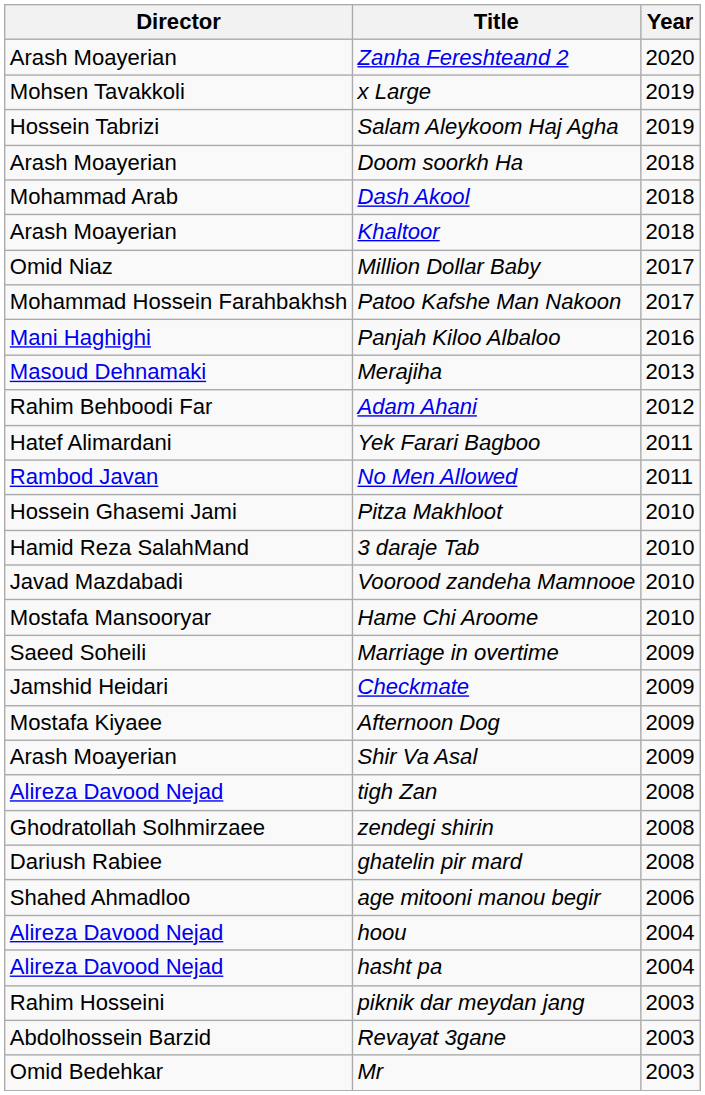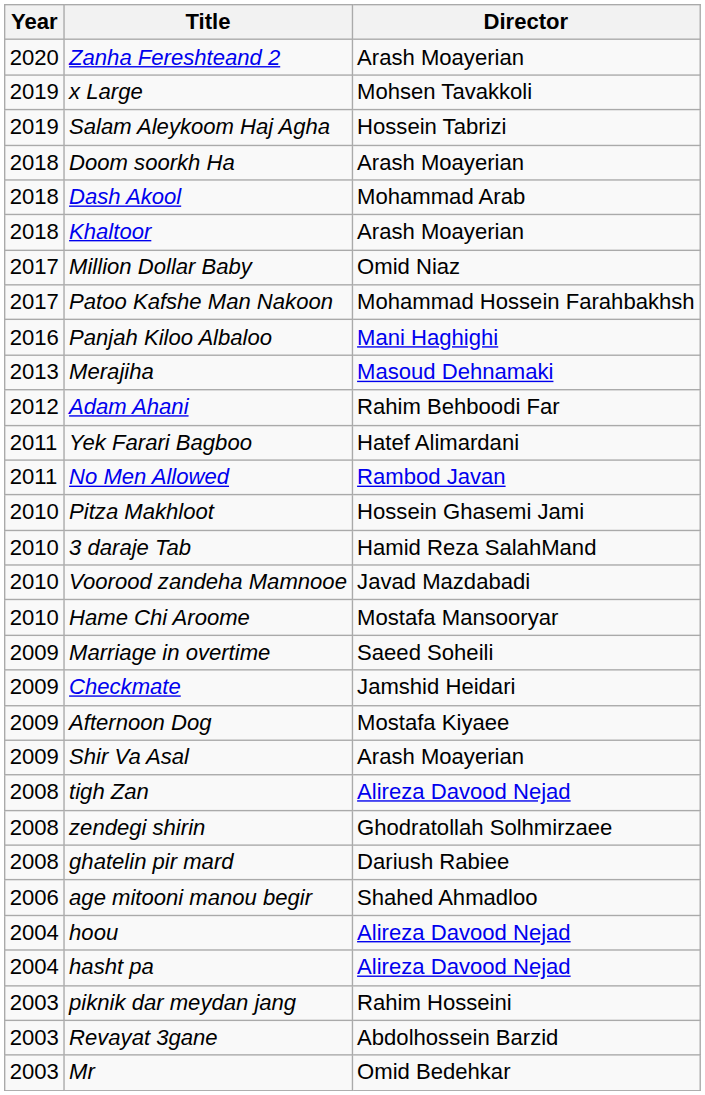columns swapped: Year <-> Director
